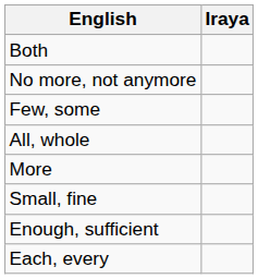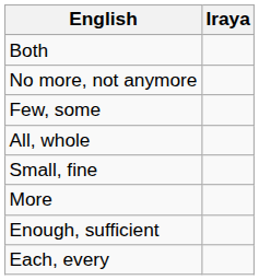rows swapped: More <-> Small, fine
